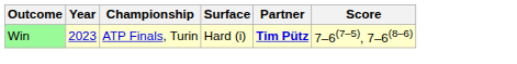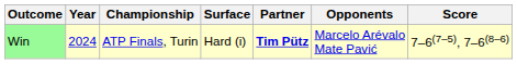+ column: Opponents | Marcelo Arévalo Mate Pavić
Win | Year: 2023 -> 2024
